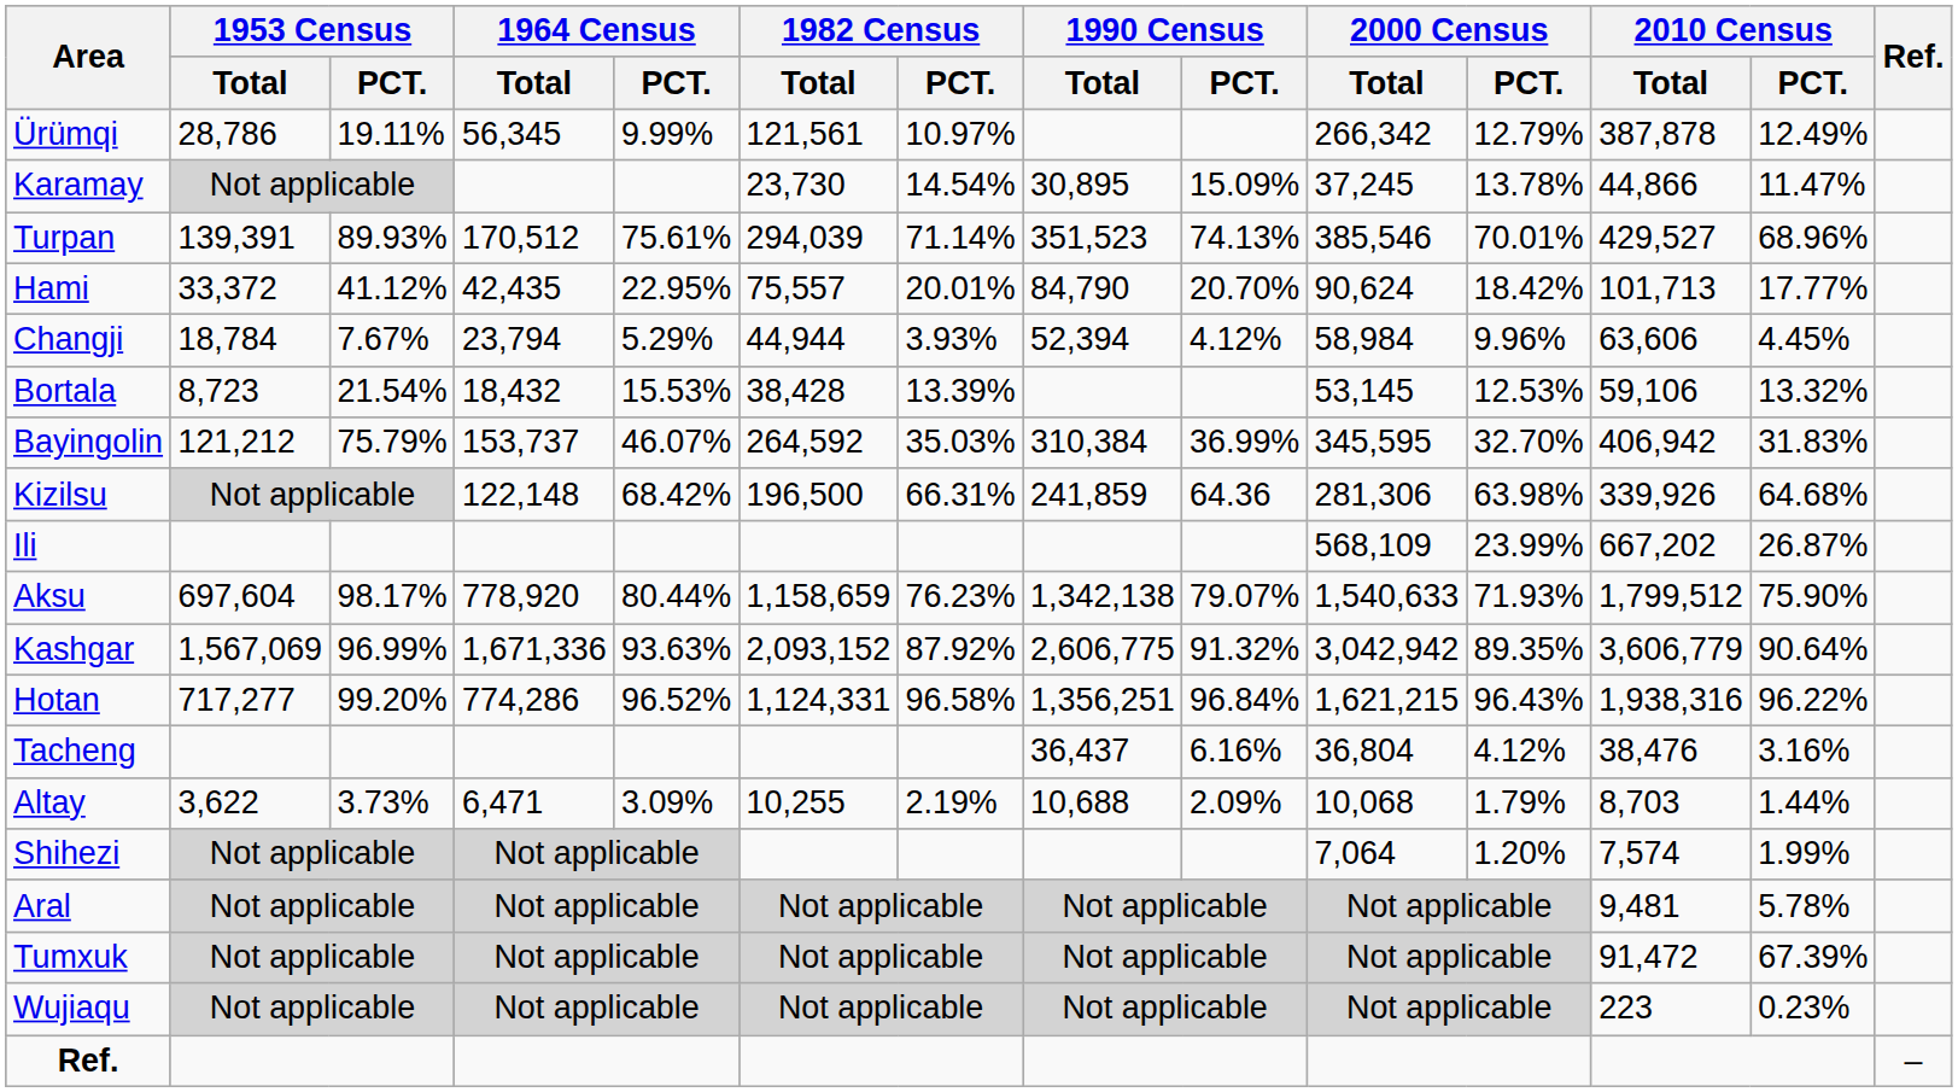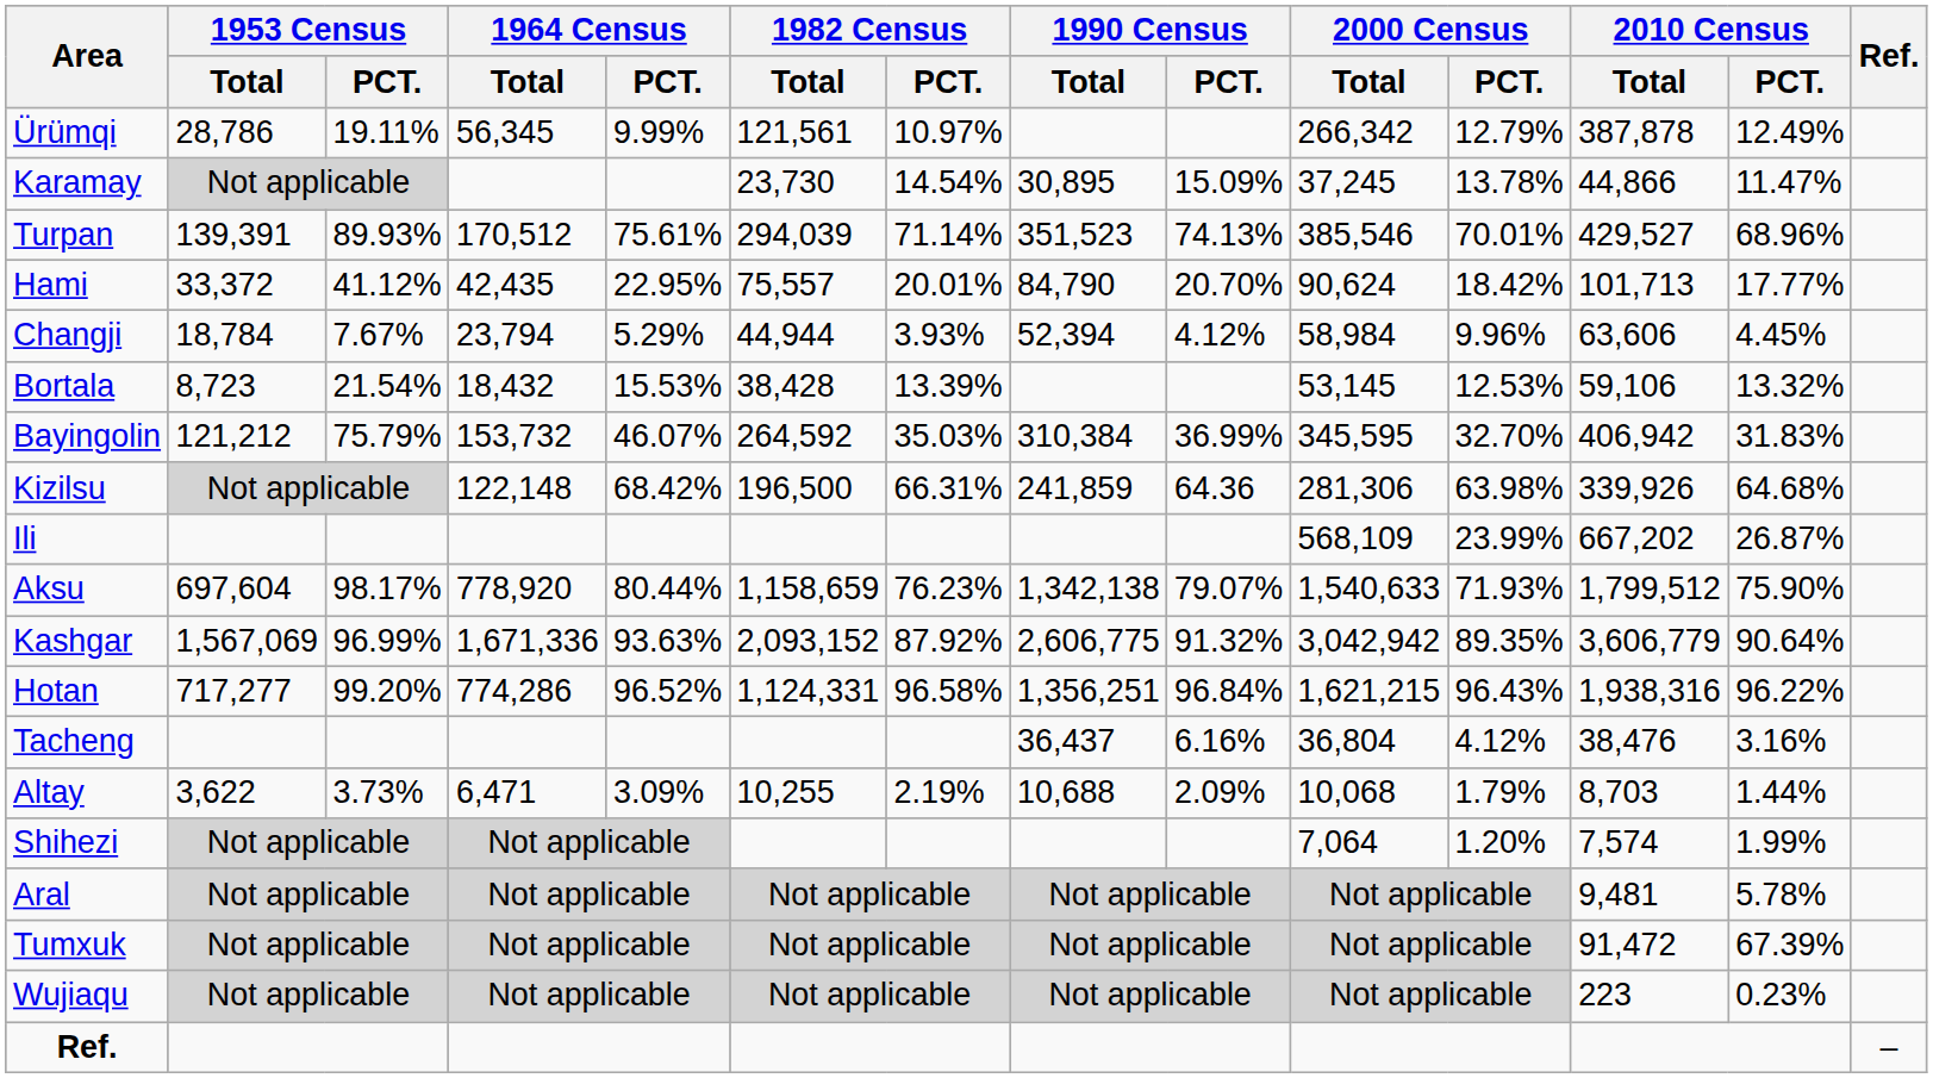Bayingolin | 1964 Census / Total: 153,737 -> 153,732
